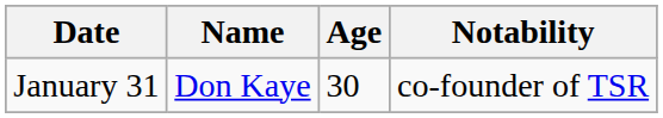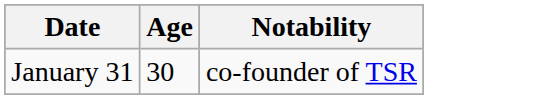- column: Name | Don Kaye
